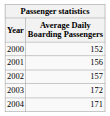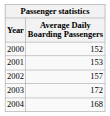2001 | Average Daily Boarding Passengers: 156 -> 153
2004 | Average Daily Boarding Passengers: 171 -> 168
